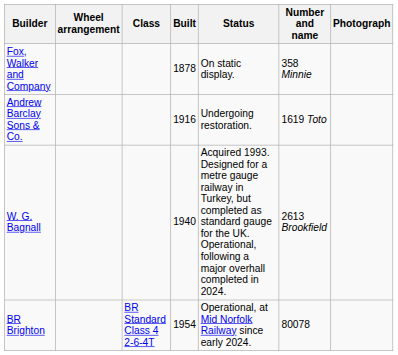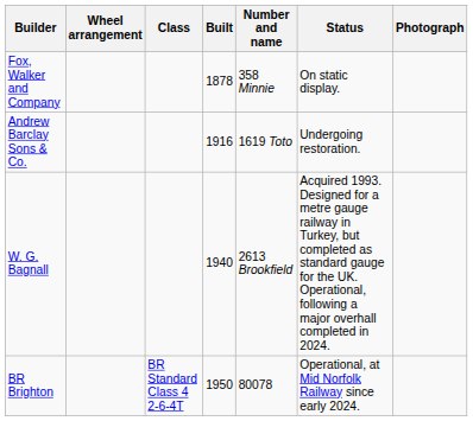columns swapped: Number and name <-> Status
BR Brighton | Built: 1954 -> 1950
